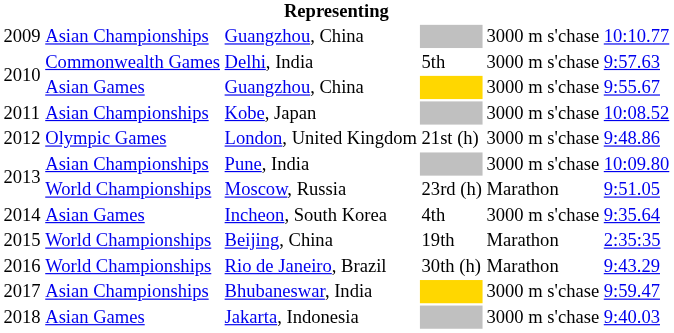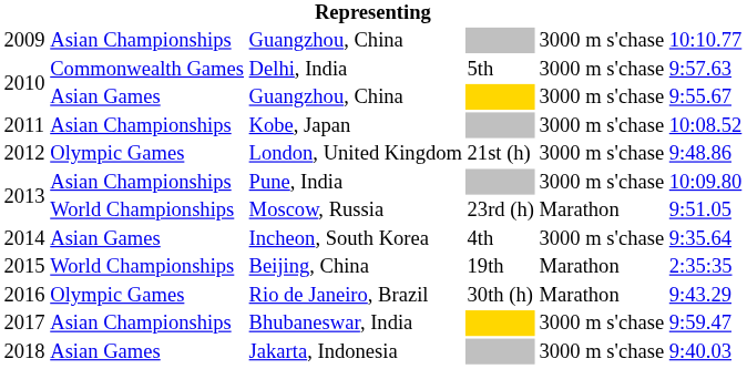Rio de Janeiro, Brazil | column 2: World Championships -> Olympic Games
